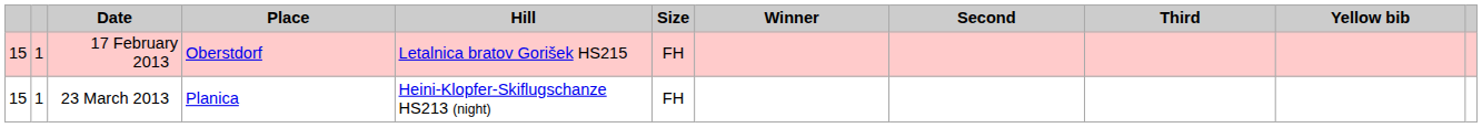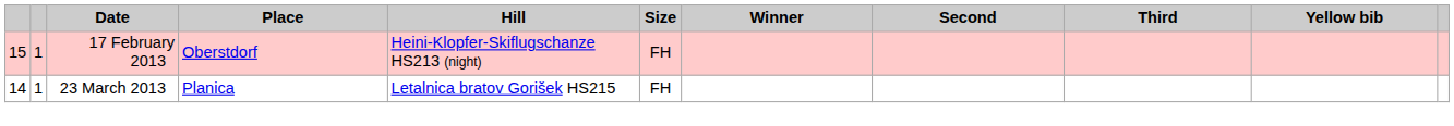17 February 2013 | Hill: Letalnica bratov Gorišek HS215 -> Heini-Klopfer-Skiflugschanze HS213 (night)
23 March 2013 | column 1: 15 -> 14
23 March 2013 | Hill: Heini-Klopfer-Skiflugschanze HS213 (night) -> Letalnica bratov Gorišek HS215
